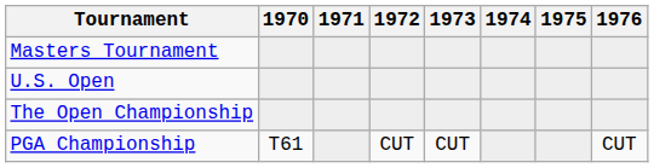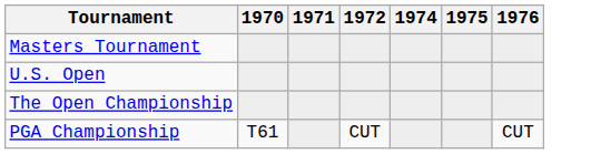- column: 1973 | CUT
